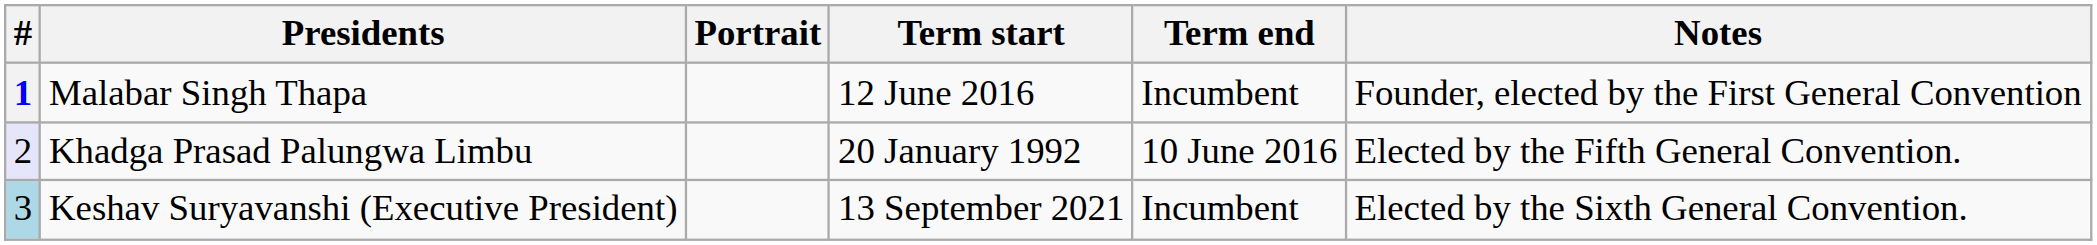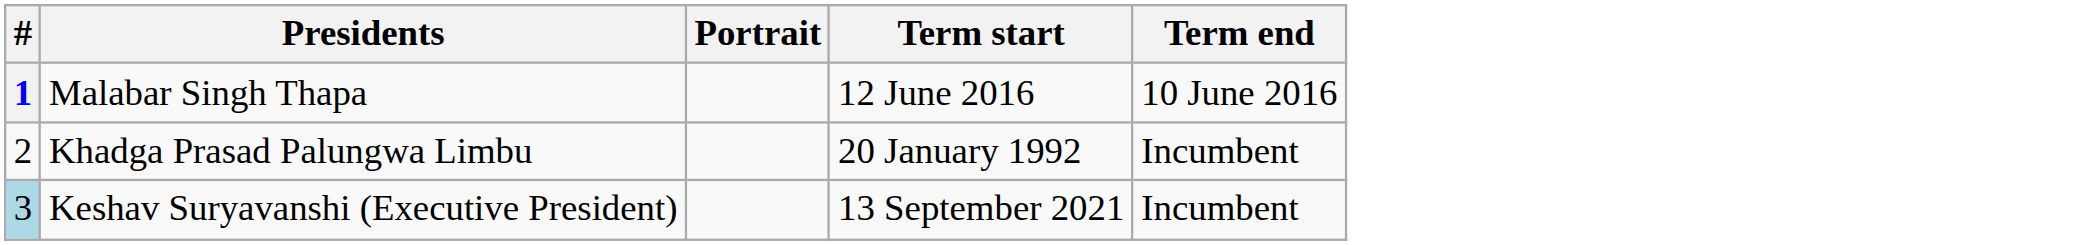- column: Notes | Founder, elected by the First General Convention | Elected by the Fifth General Convention. | Elected by the Sixth General Convention.
Malabar Singh Thapa | Term end: Incumbent -> 10 June 2016
Khadga Prasad Palungwa Limbu | #: lavender background -> no background
Khadga Prasad Palungwa Limbu | Term end: 10 June 2016 -> Incumbent
